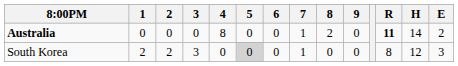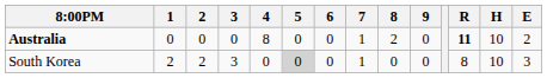Australia | H: 14 -> 10
South Korea | H: 12 -> 10
